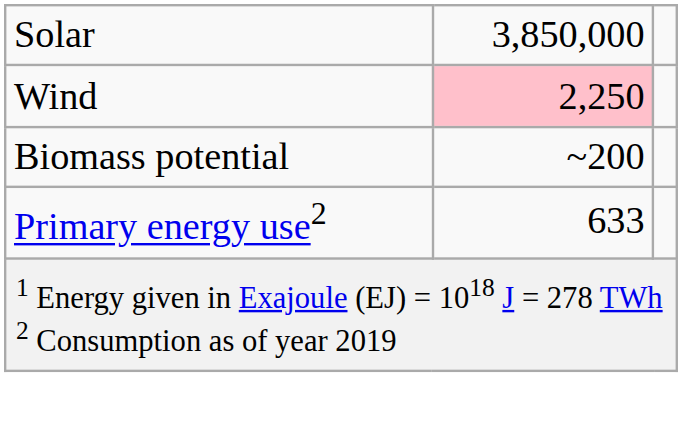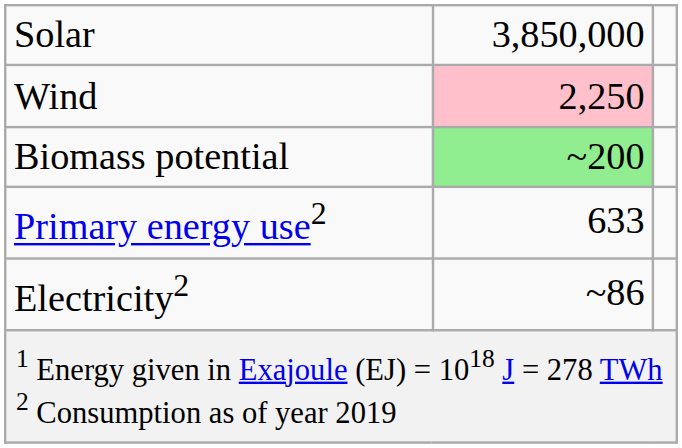Biomass potential | column 2: no background -> lightgreen background
+ row: Electricity2 | ~86
